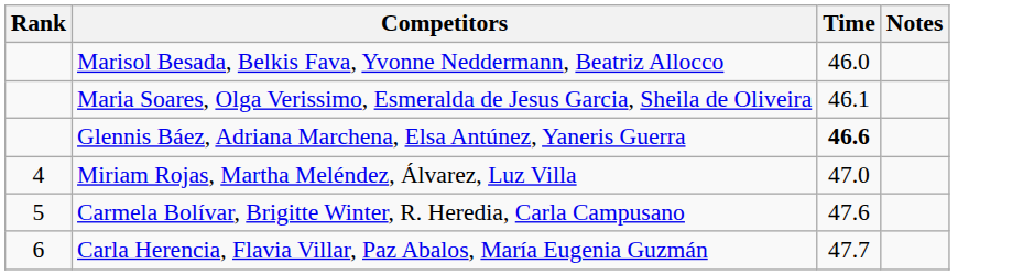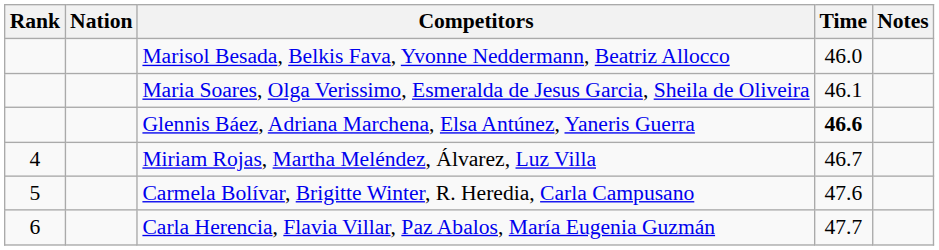+ column: Nation
Miriam Rojas, Martha Meléndez, Álvarez, Luz Villa | Time: 47.0 -> 46.7
